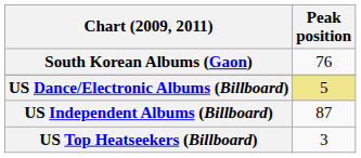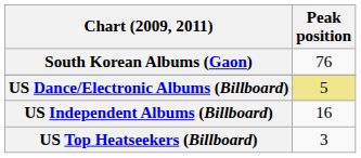US Independent Albums (Billboard) | Peak position: 87 -> 16
